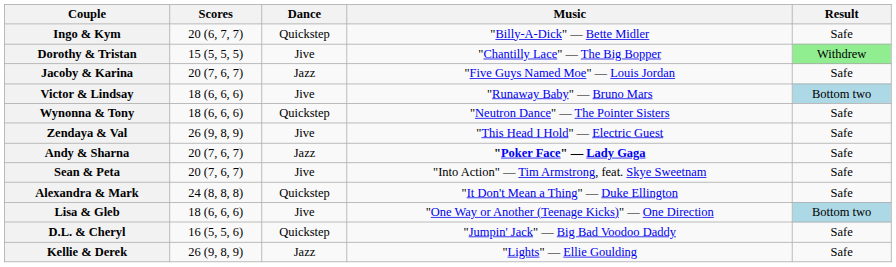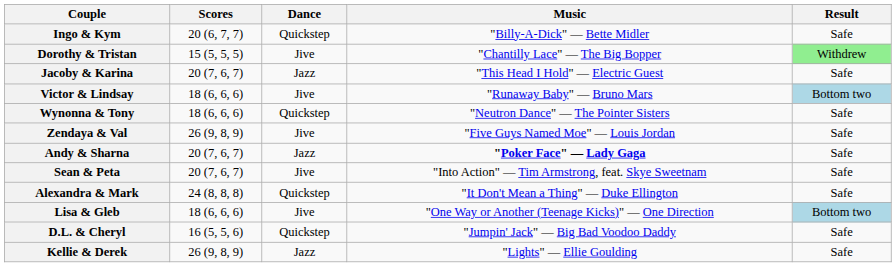Jacoby & Karina | Music: "Five Guys Named Moe" — Louis Jordan -> "This Head I Hold" — Electric Guest
Zendaya & Val | Music: "This Head I Hold" — Electric Guest -> "Five Guys Named Moe" — Louis Jordan
